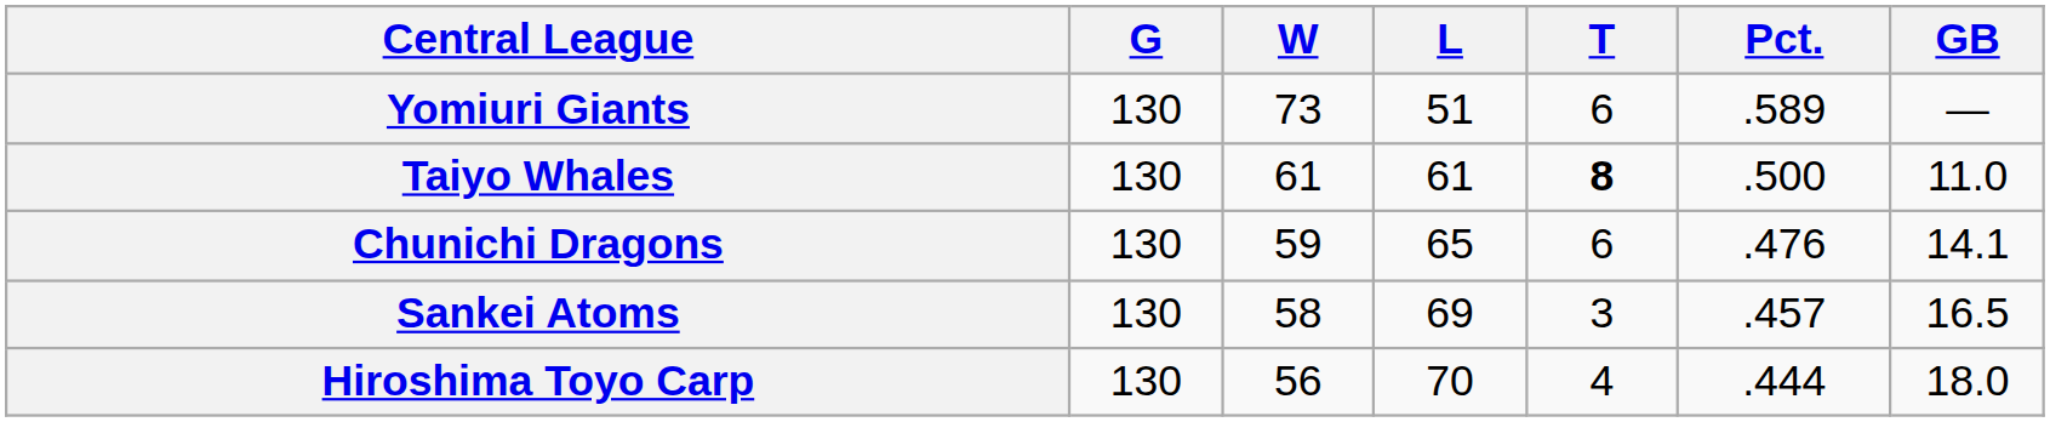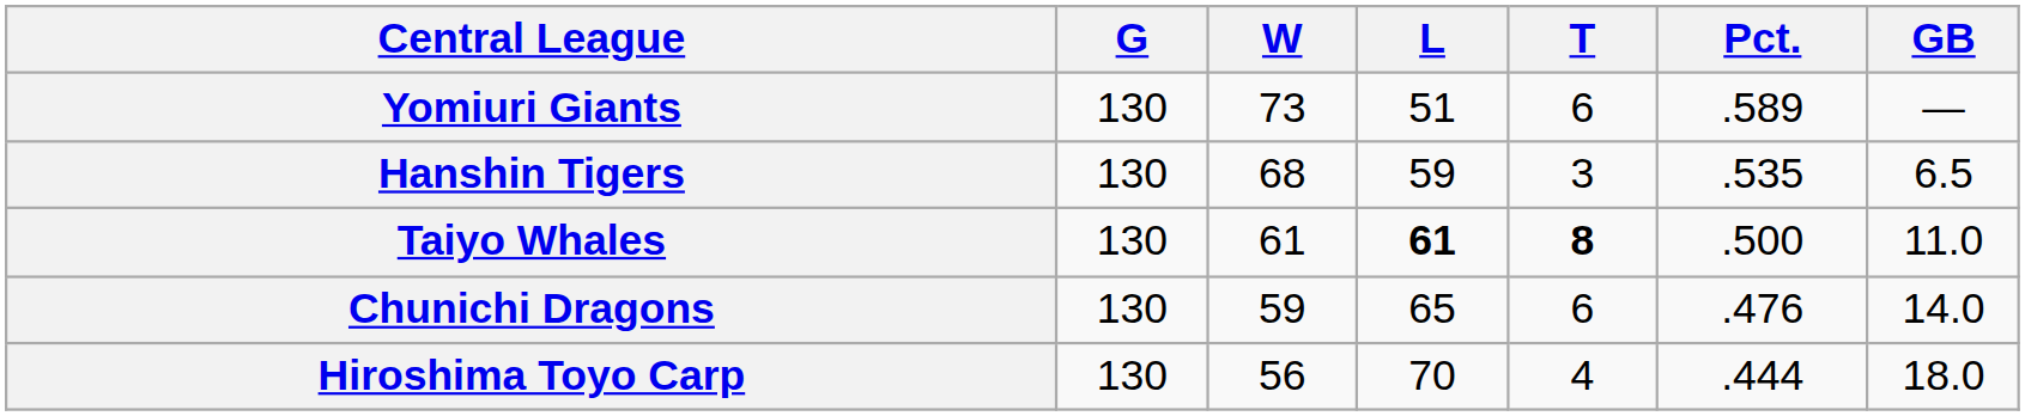+ row: Hanshin Tigers | 130 | 68 | 59 | 3 | .535 | 6.5
Taiyo Whales | L: normal -> bold
Chunichi Dragons | GB: 14.1 -> 14.0
- row: Sankei Atoms | 130 | 58 | 69 | 3 | .457 | 16.5
